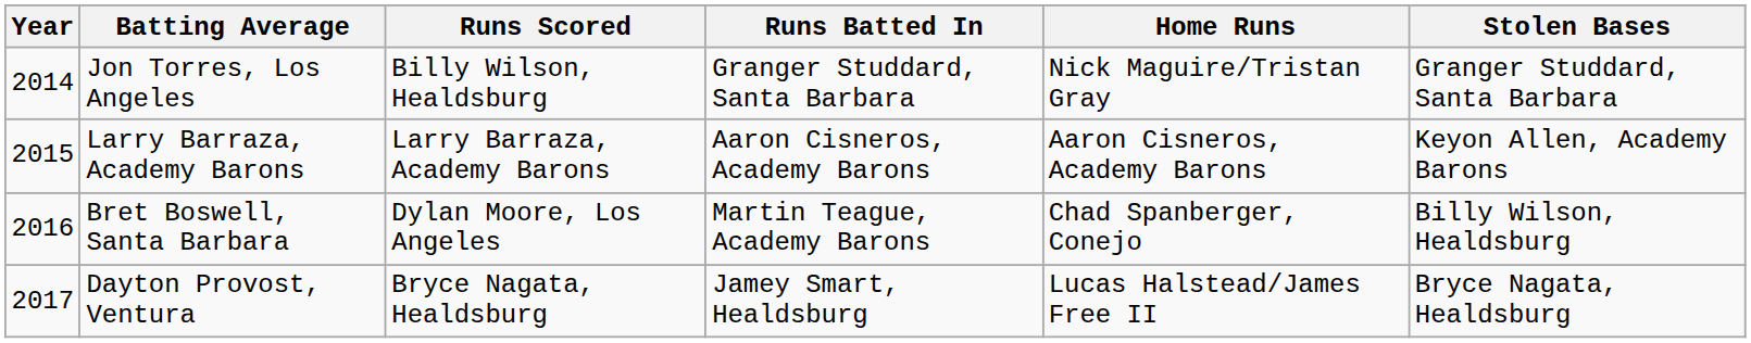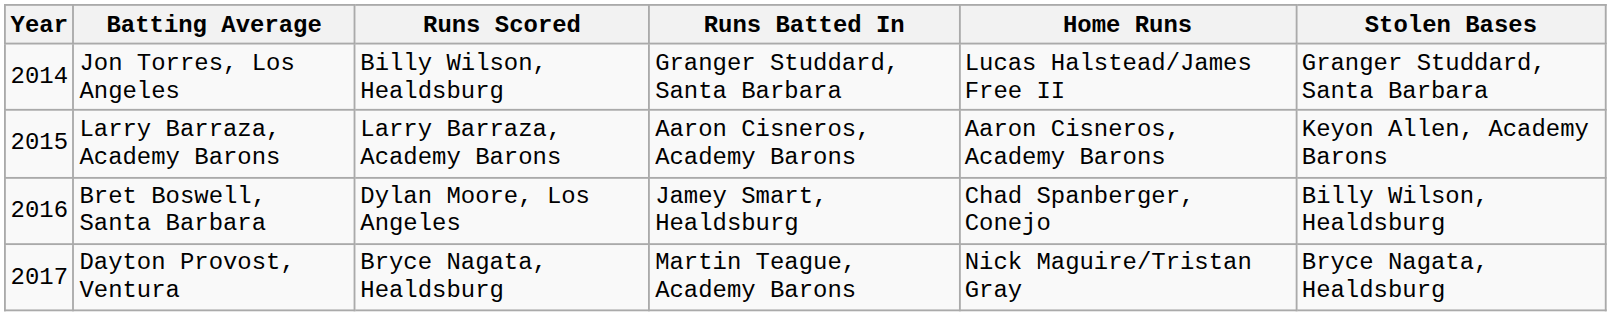Jon Torres, Los Angeles | Home Runs: Nick Maguire/Tristan Gray -> Lucas Halstead/James Free II
Bret Boswell, Santa Barbara | Runs Batted In: Martin Teague, Academy Barons -> Jamey Smart, Healdsburg
Dayton Provost, Ventura | Runs Batted In: Jamey Smart, Healdsburg -> Martin Teague, Academy Barons
Dayton Provost, Ventura | Home Runs: Lucas Halstead/James Free II -> Nick Maguire/Tristan Gray
